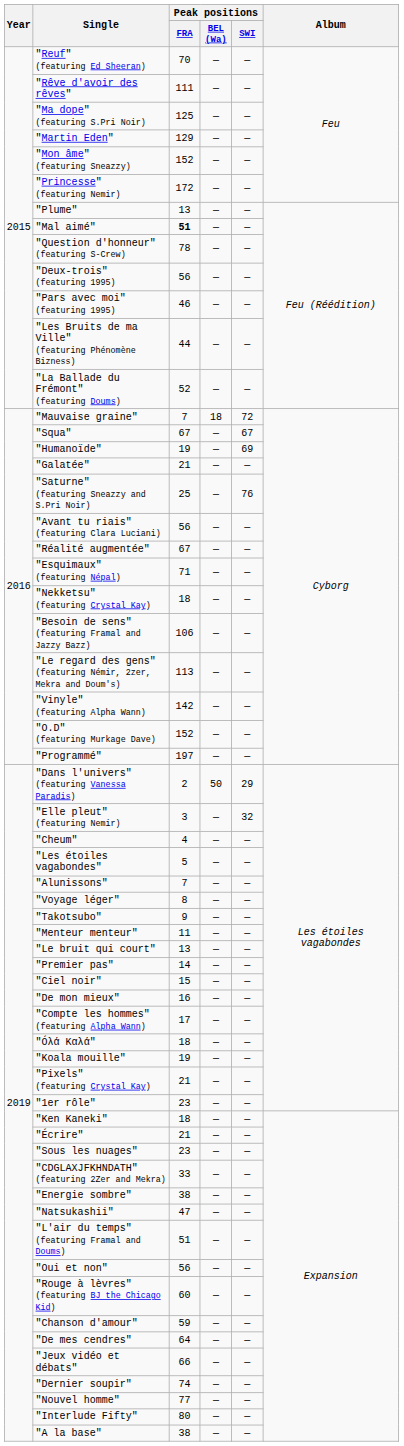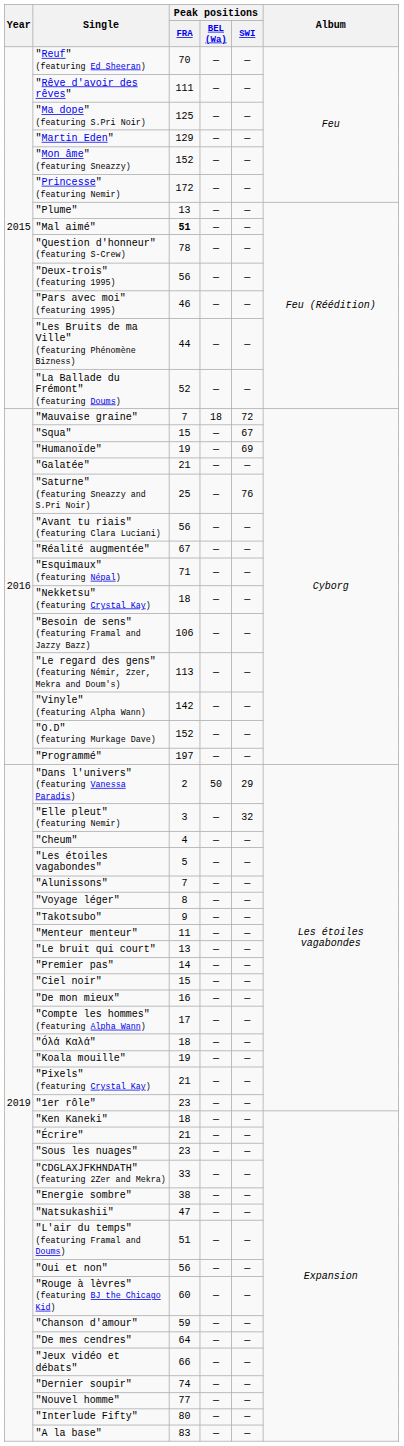"Squa" | Peak positions / FRA: 67 -> 15
"A la base" | Peak positions / FRA: 38 -> 83
